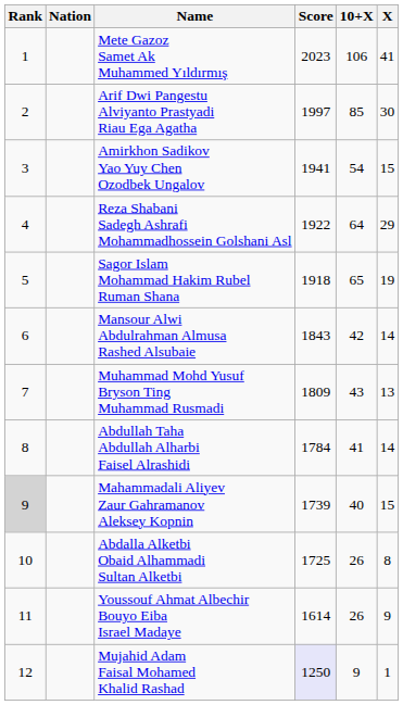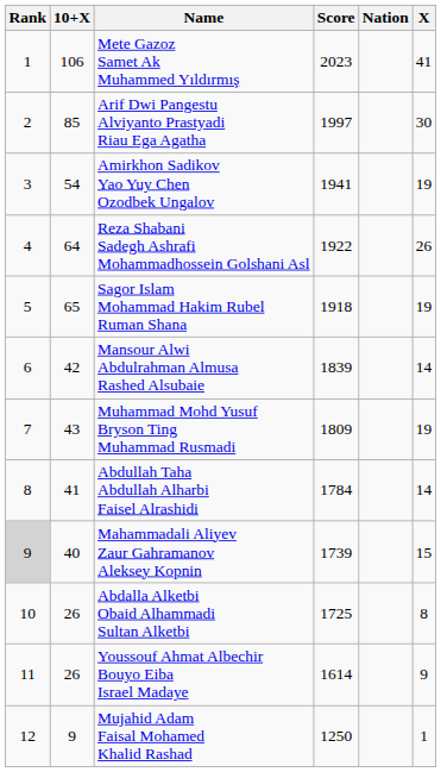columns swapped: Nation <-> 10+X
Amirkhon Sadikov Yao Yuy Chen Ozodbek Ungalov | X: 15 -> 19
Reza Shabani Sadegh Ashrafi Mohammadhossein Golshani Asl | X: 29 -> 26
Mansour Alwi Abdulrahman Almusa Rashed Alsubaie | Score: 1843 -> 1839
Muhammad Mohd Yusuf Bryson Ting Muhammad Rusmadi | X: 13 -> 19
Mujahid Adam Faisal Mohamed Khalid Rashad | Score: lavender background -> no background
